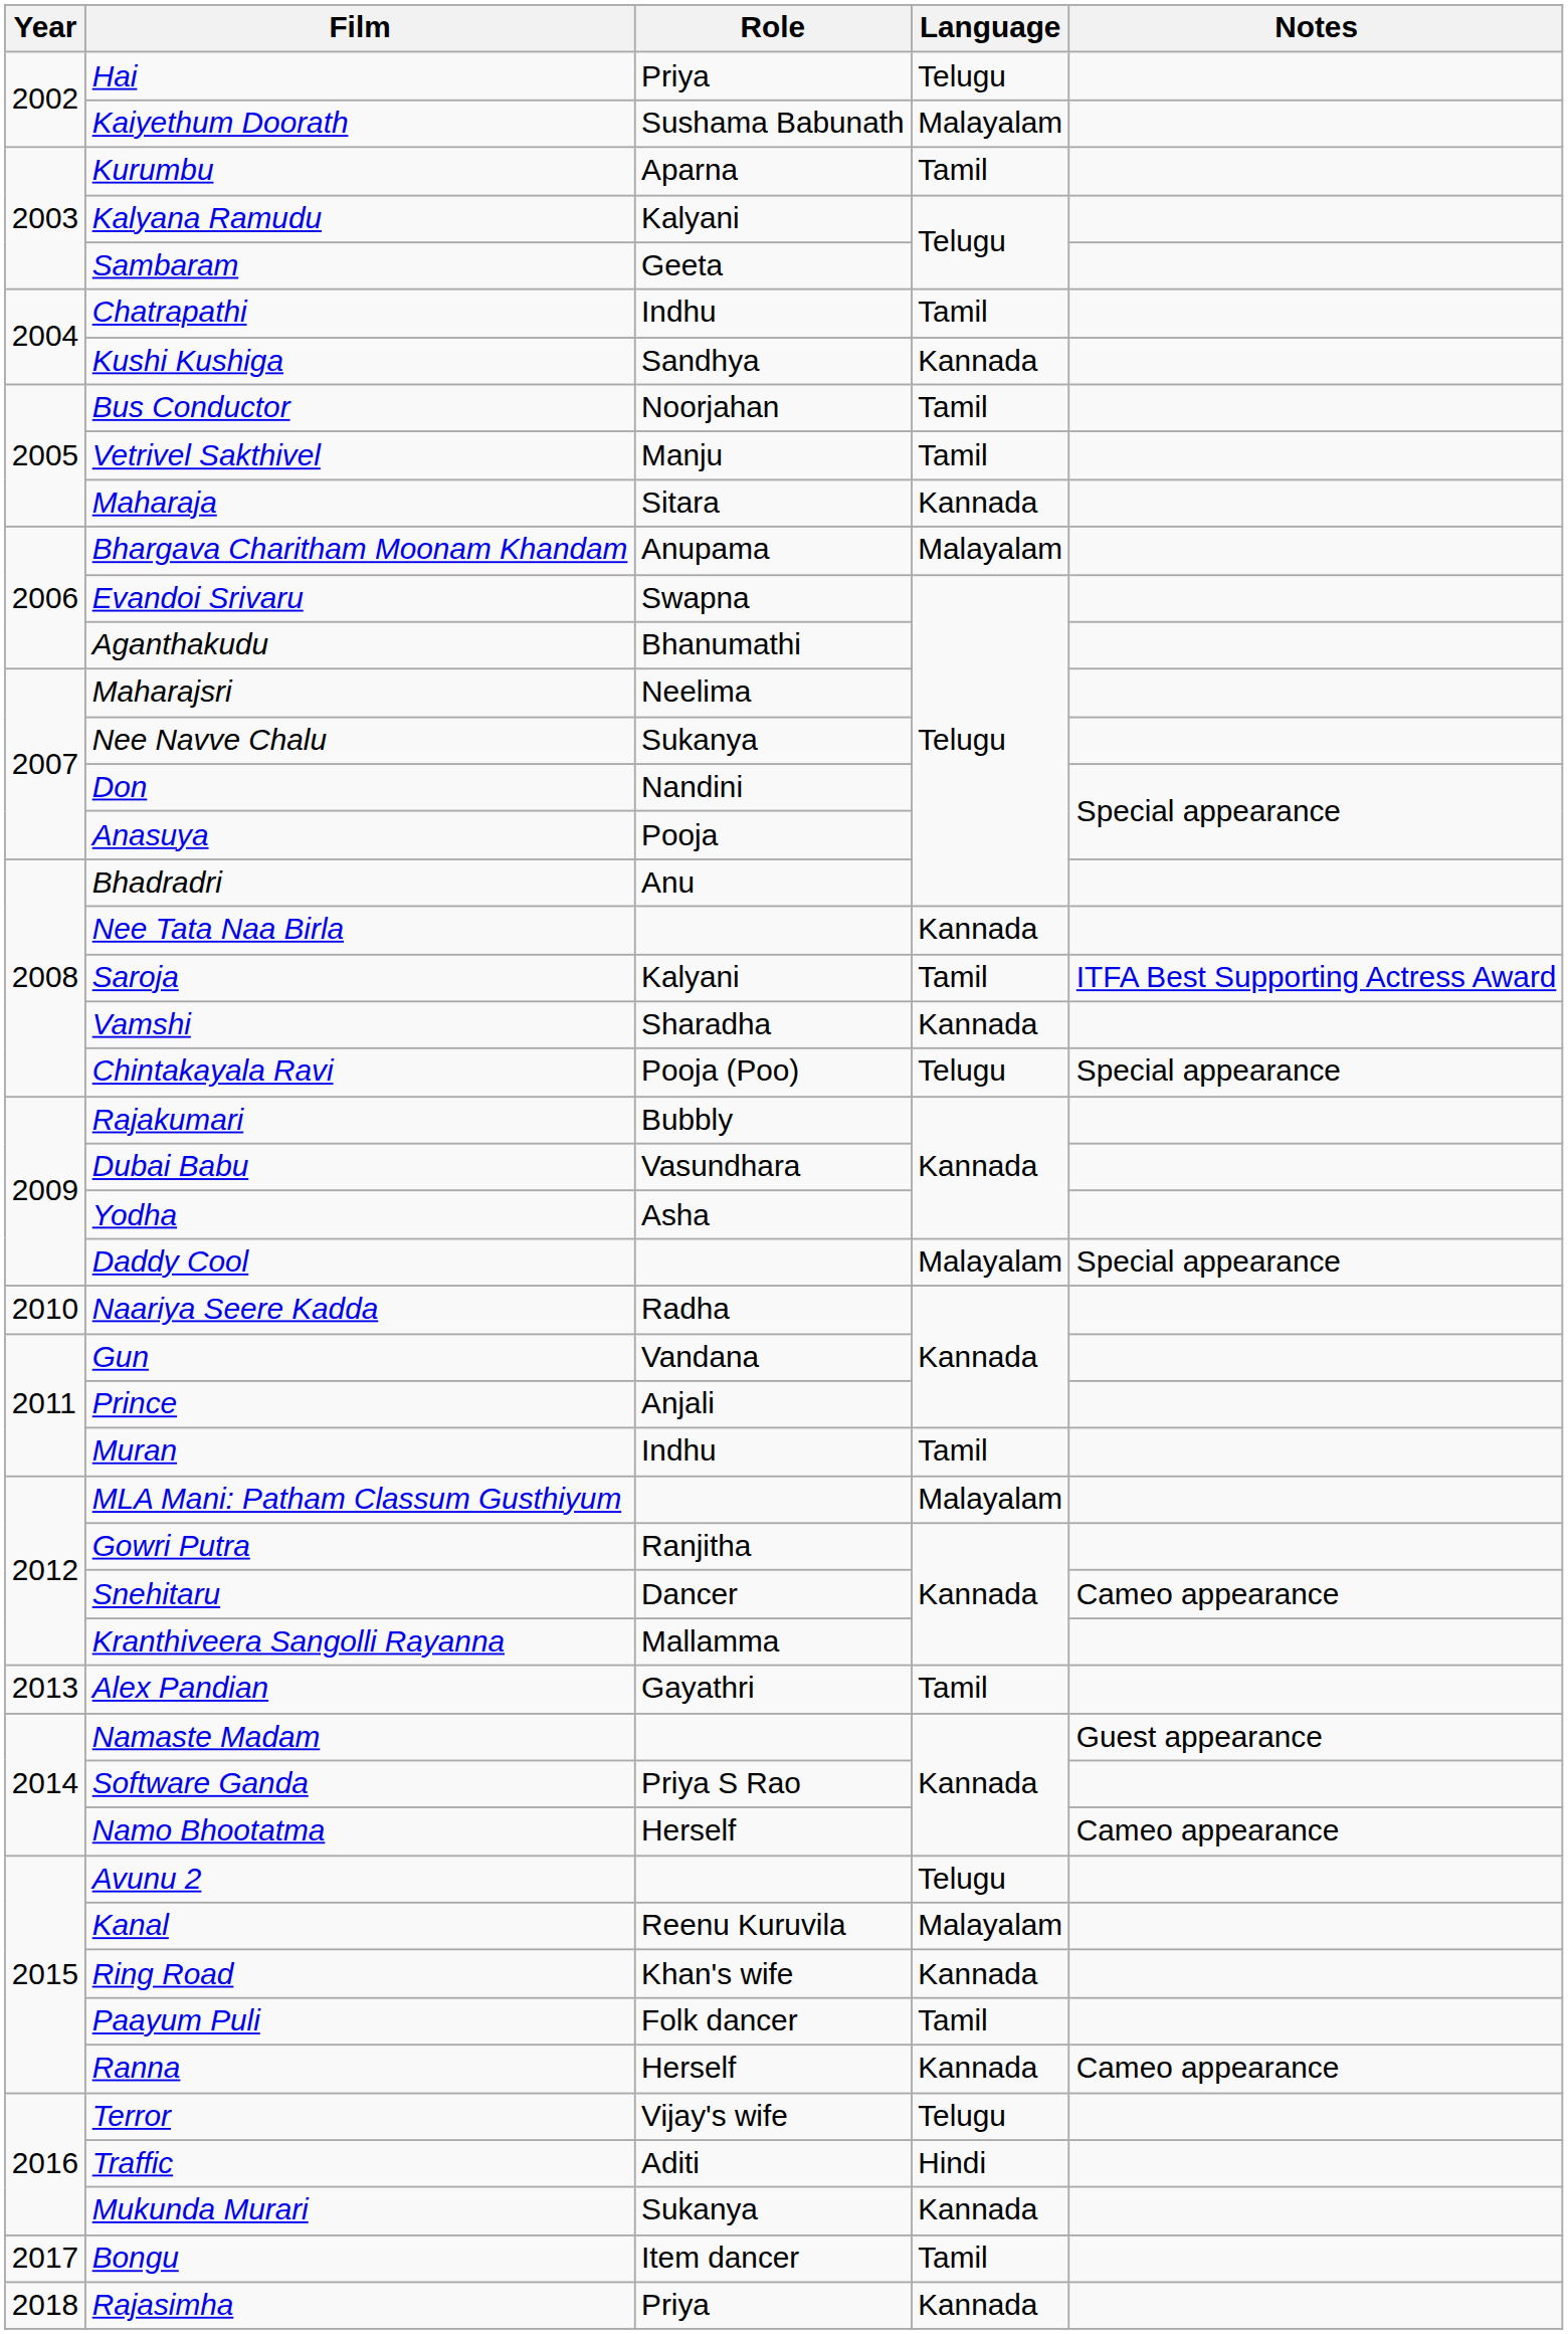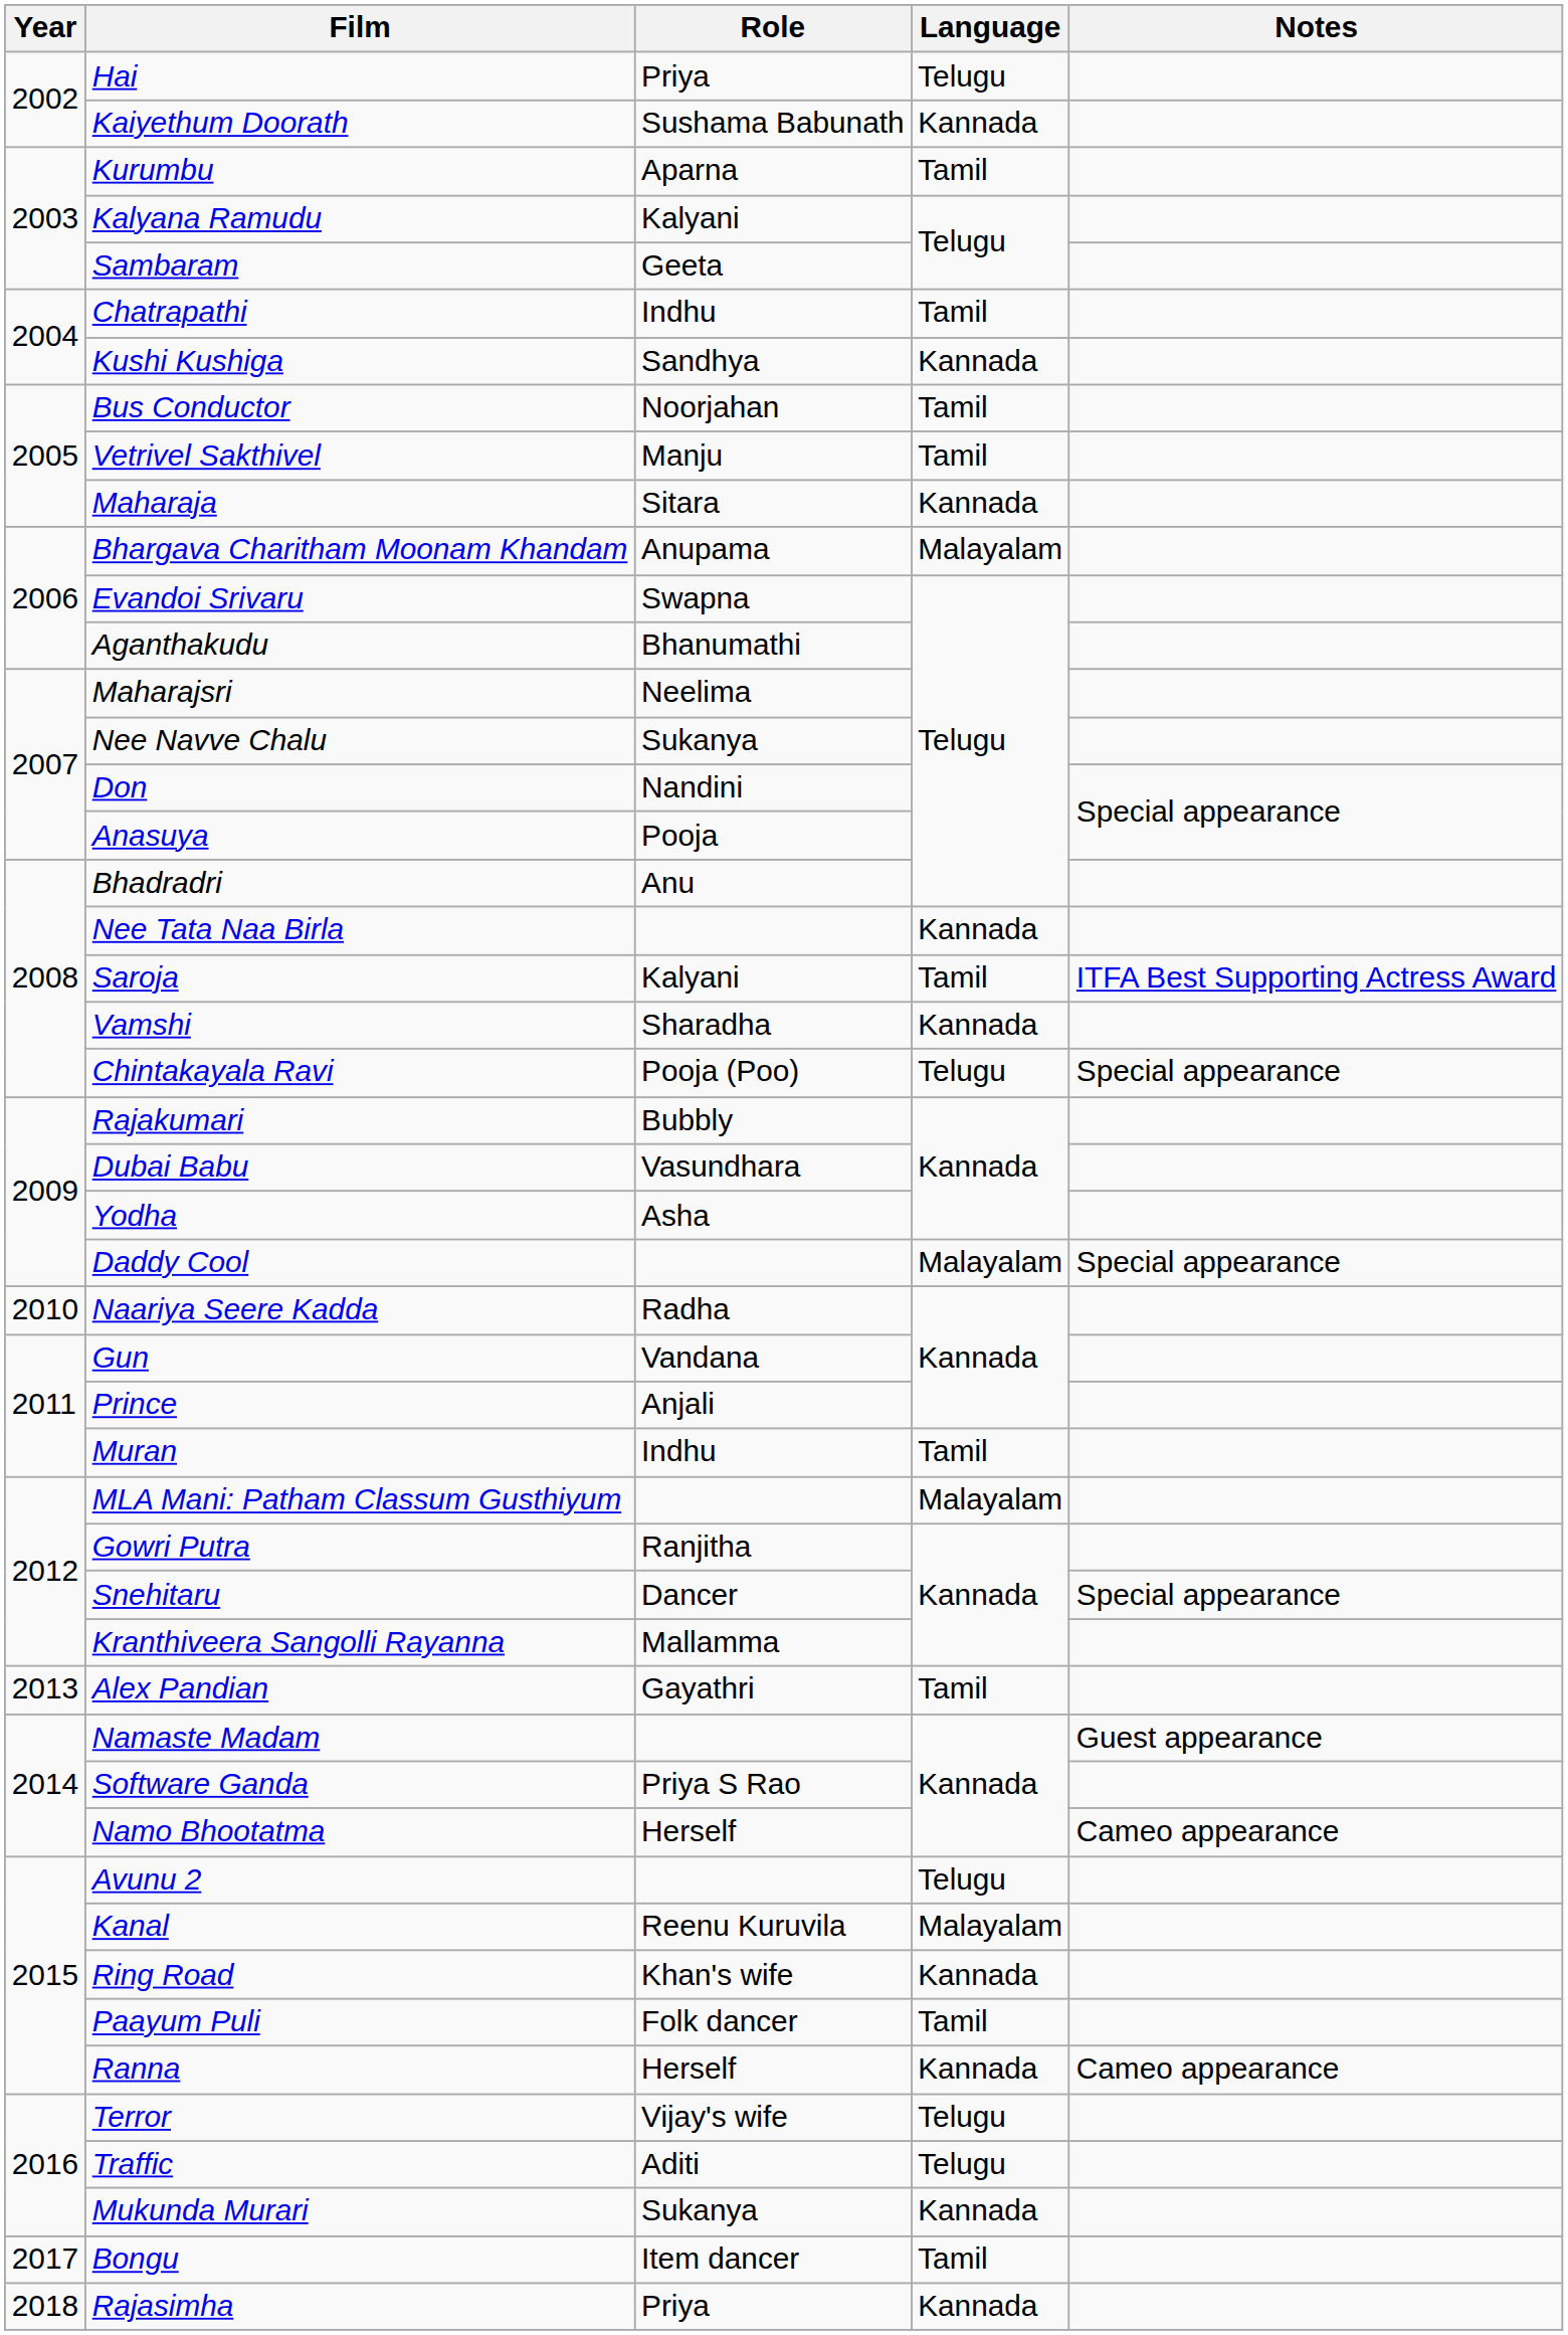Kaiyethum Doorath | Language: Malayalam -> Kannada
Snehitaru | Notes: Cameo appearance -> Special appearance
Traffic | Language: Hindi -> Telugu
